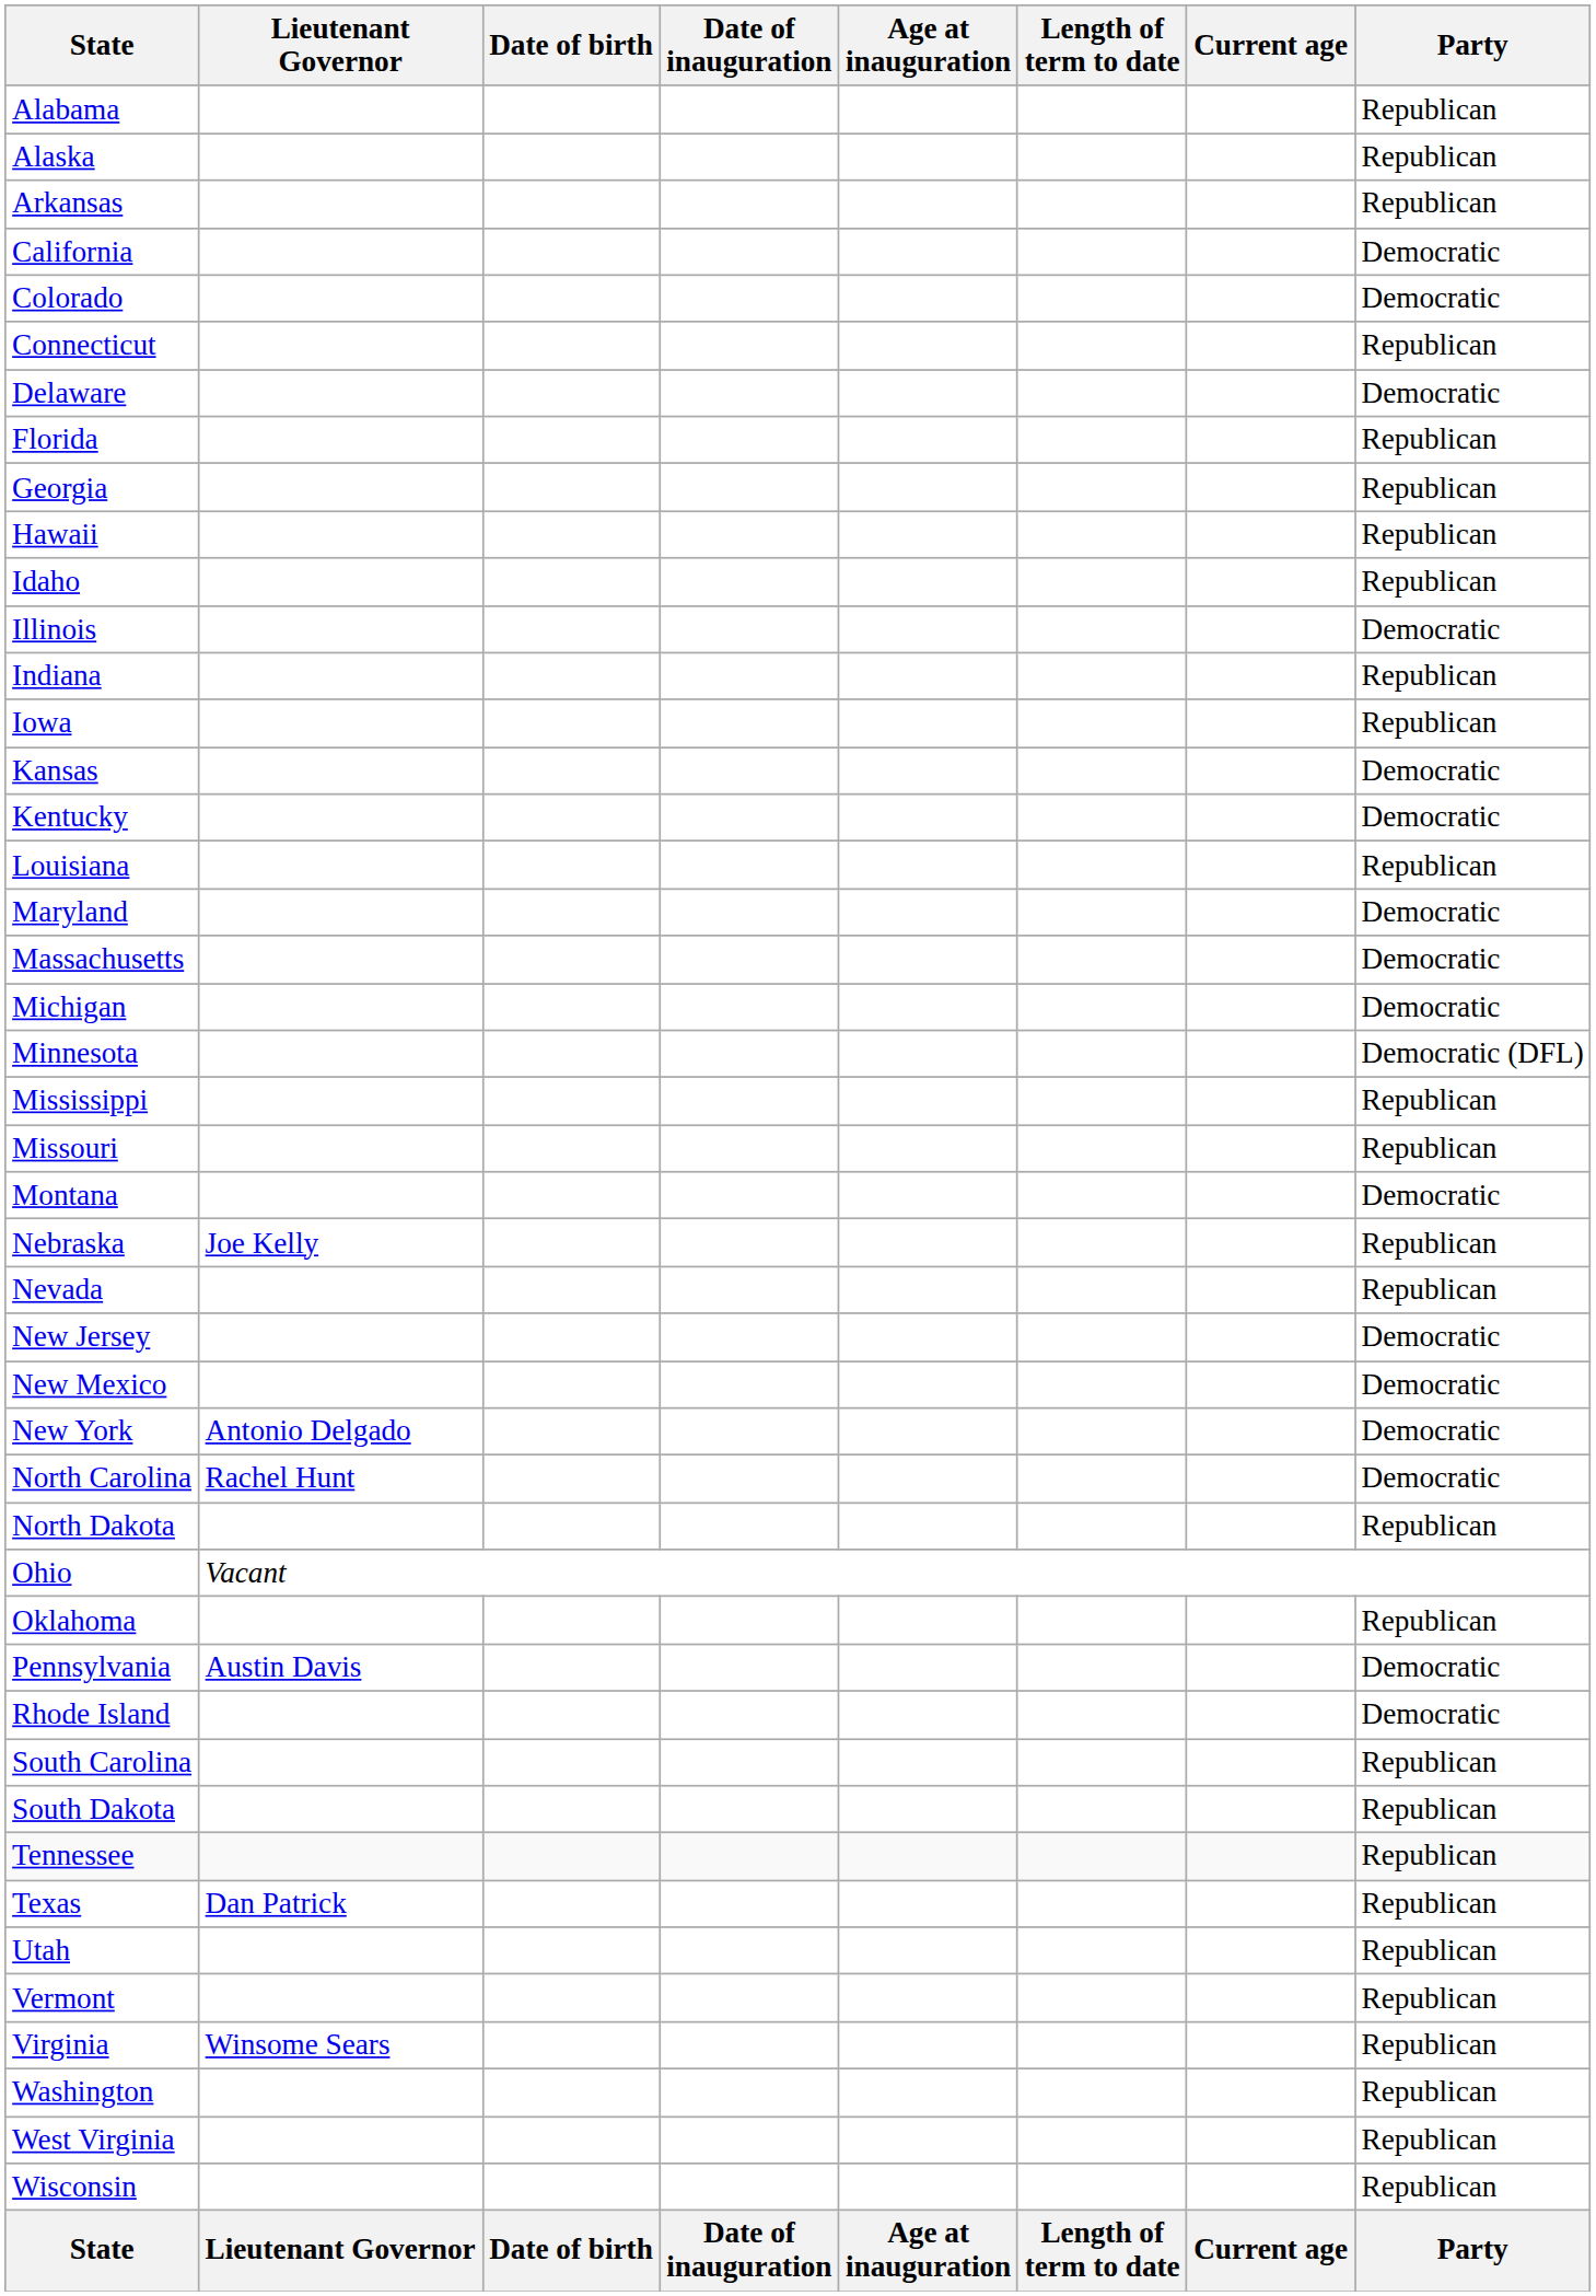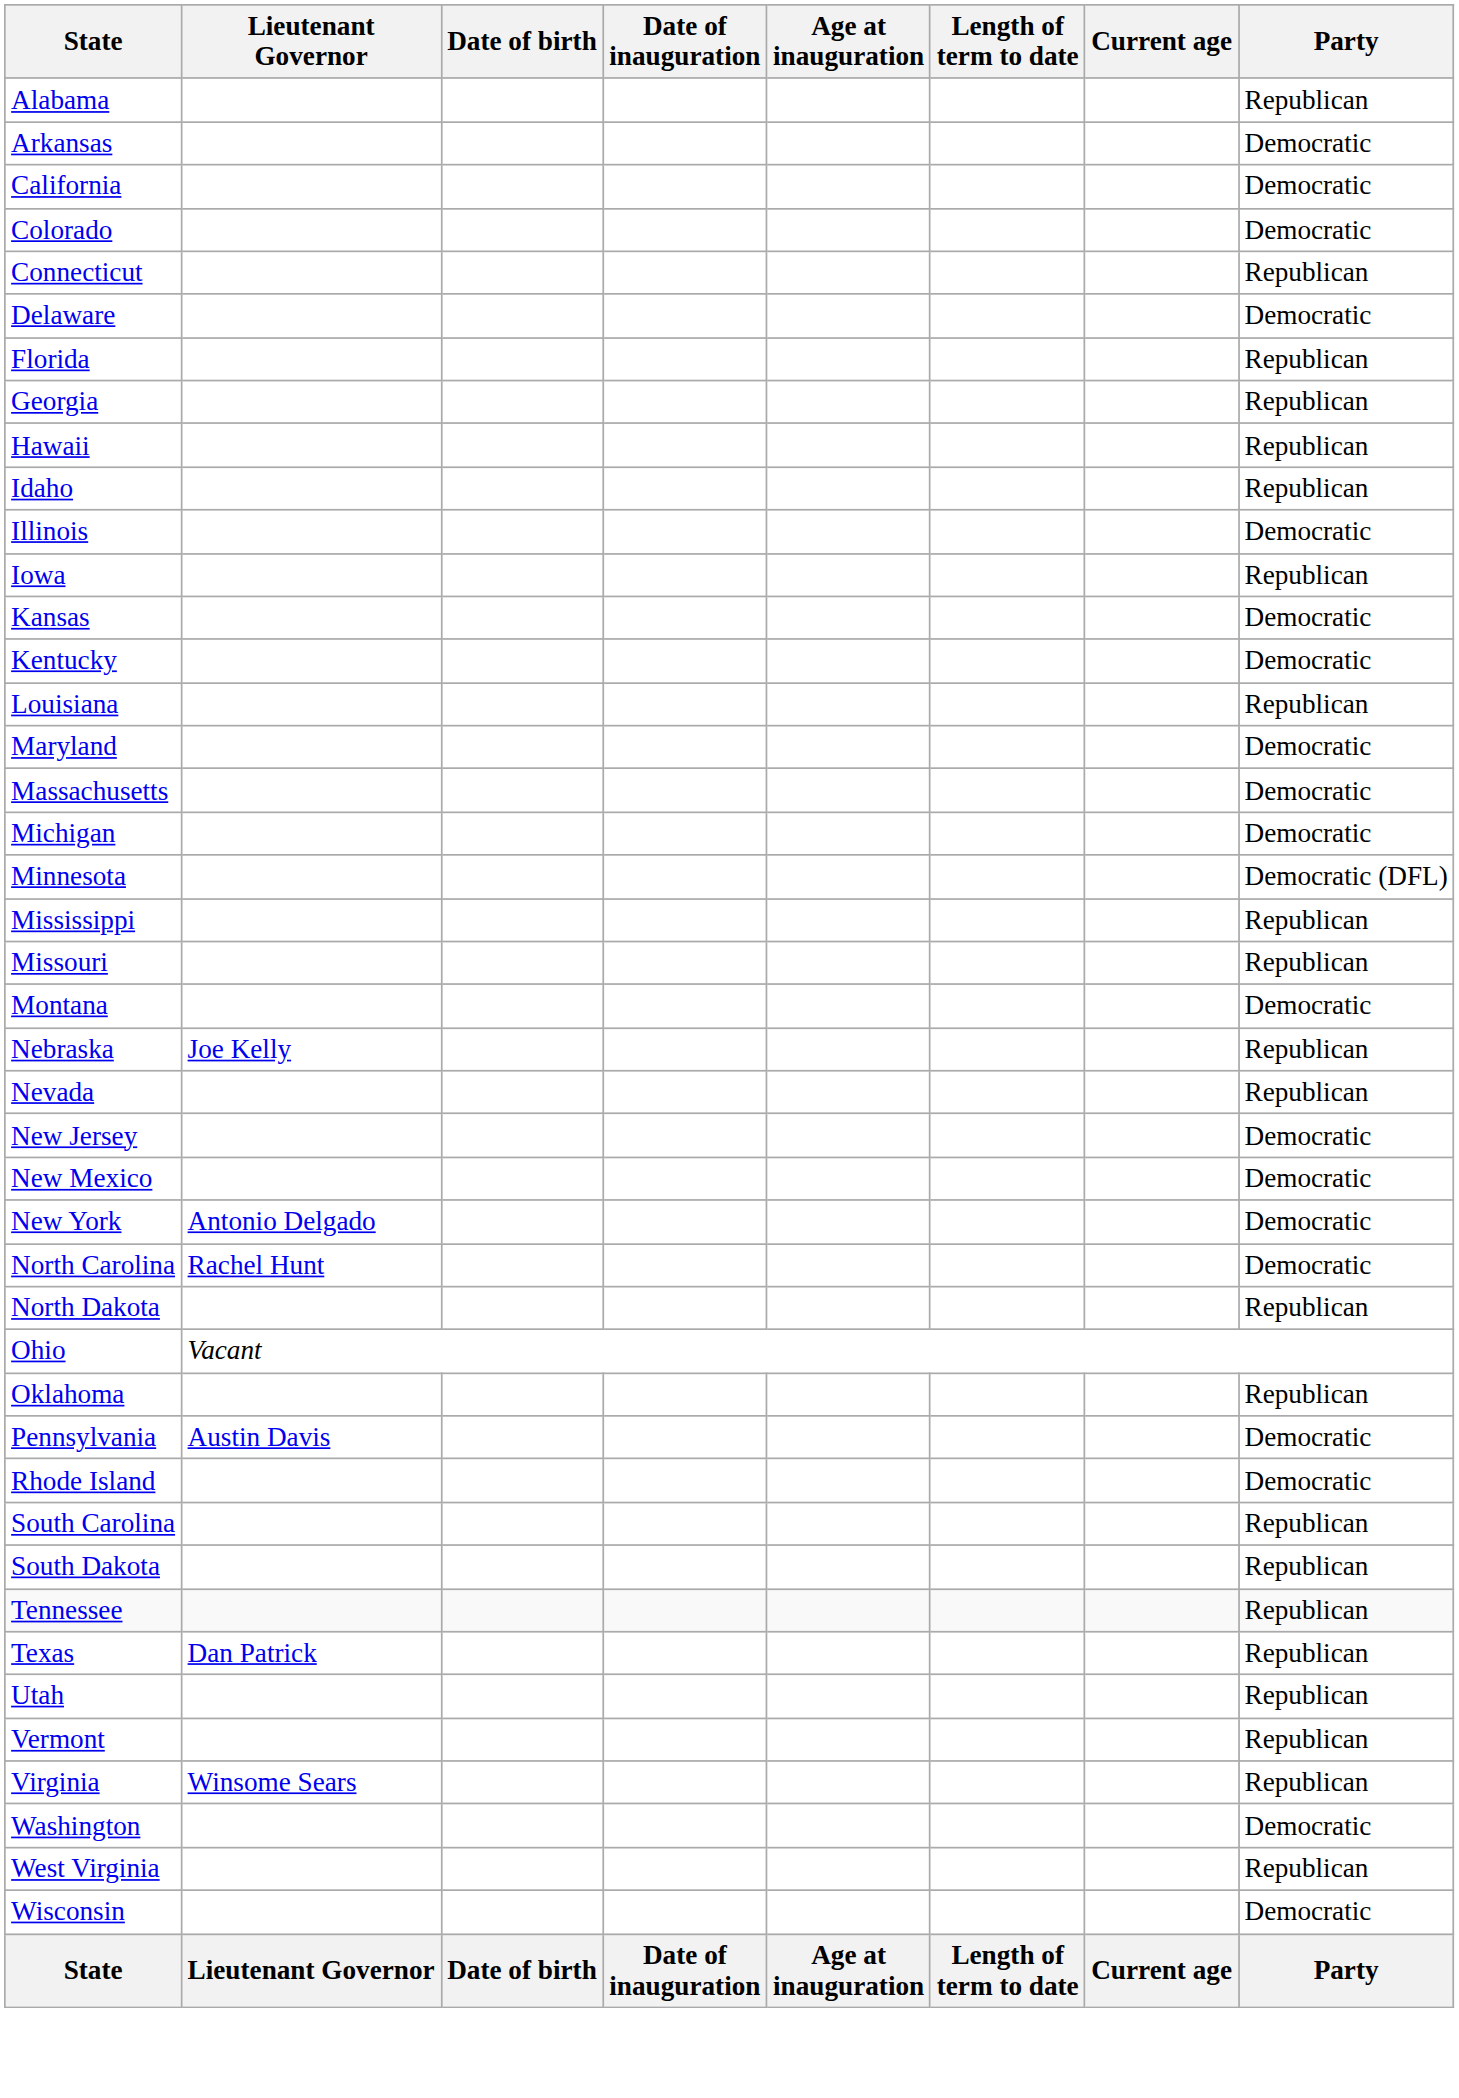- row: Alaska | Republican
Arkansas | Party: Republican -> Democratic
- row: Indiana | Republican
Washington | Party: Republican -> Democratic
Wisconsin | Party: Republican -> Democratic
